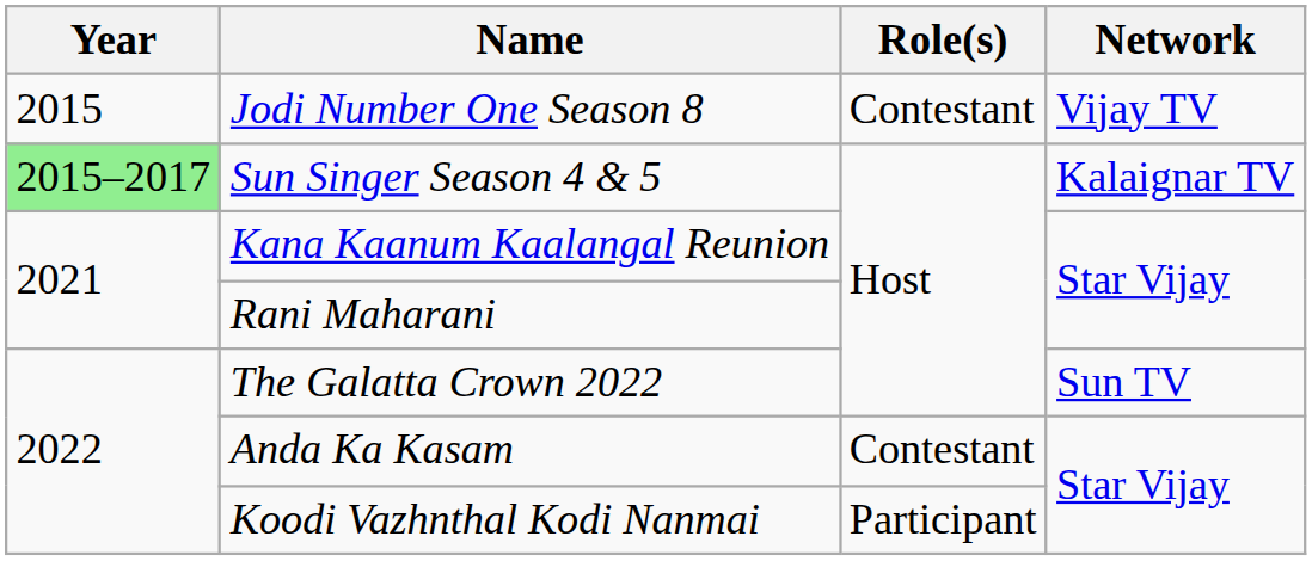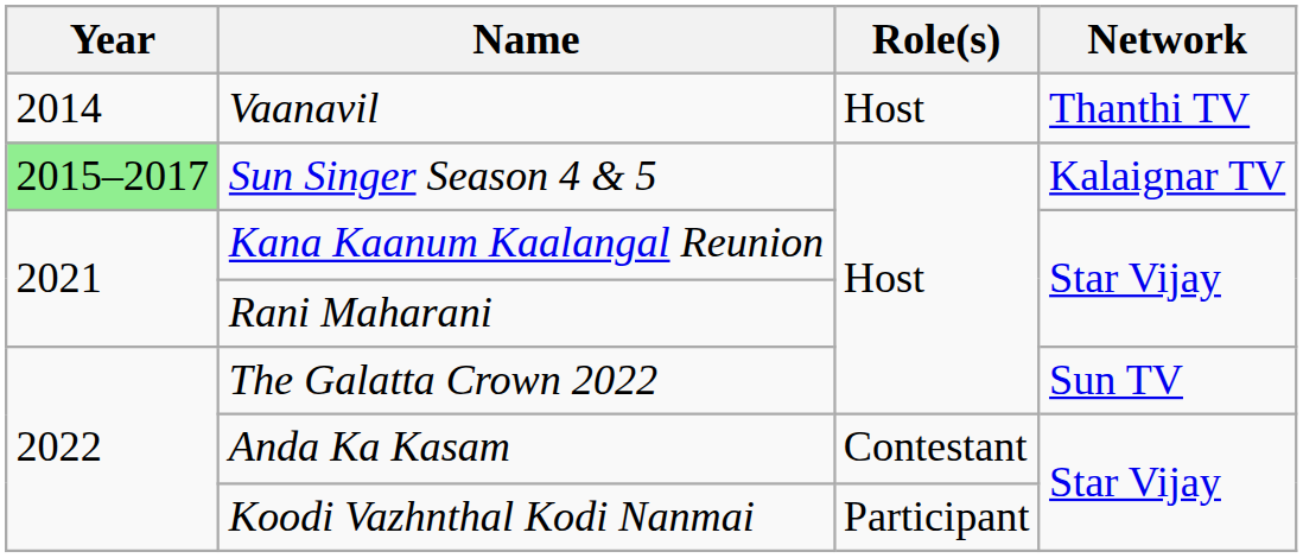+ row: 2014 | Vaanavil | Host | Thanthi TV
- row: 2015 | Jodi Number One Season 8 | Contestant | Vijay TV
